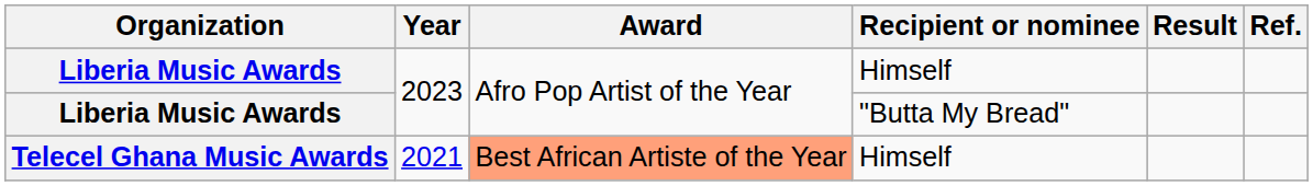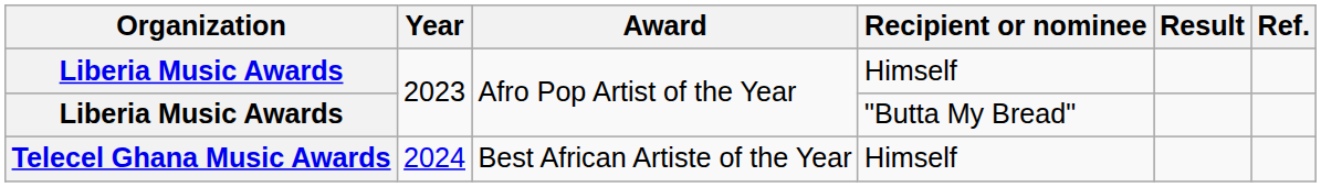Telecel Ghana Music Awards | Year: 2021 -> 2024
Telecel Ghana Music Awards | Award: lightsalmon background -> no background
